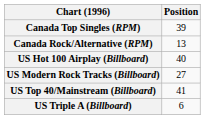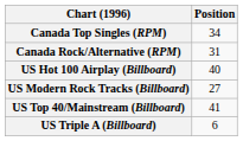Canada Top Singles (RPM) | Position: 39 -> 34
Canada Rock/Alternative (RPM) | Position: 13 -> 31
